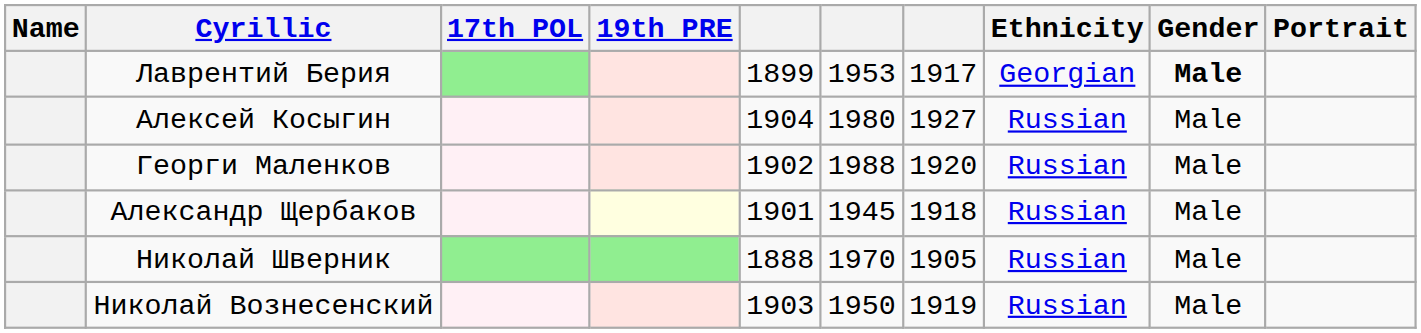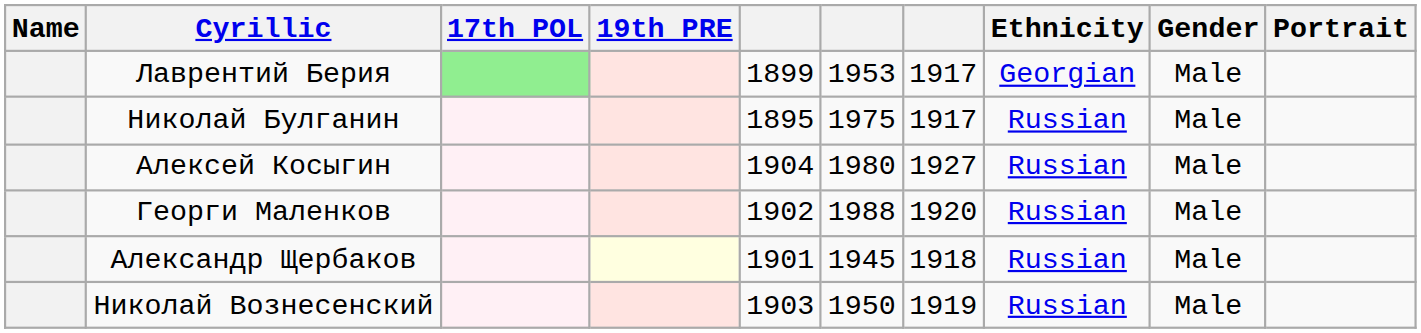Лаврентий Берия | Gender: bold -> normal
+ row: Николай Булганин | 1895 | 1975 | 1917 | Russian | Male
- row: Николай Шверник | 1888 | 1970 | 1905 | Russian | Male
